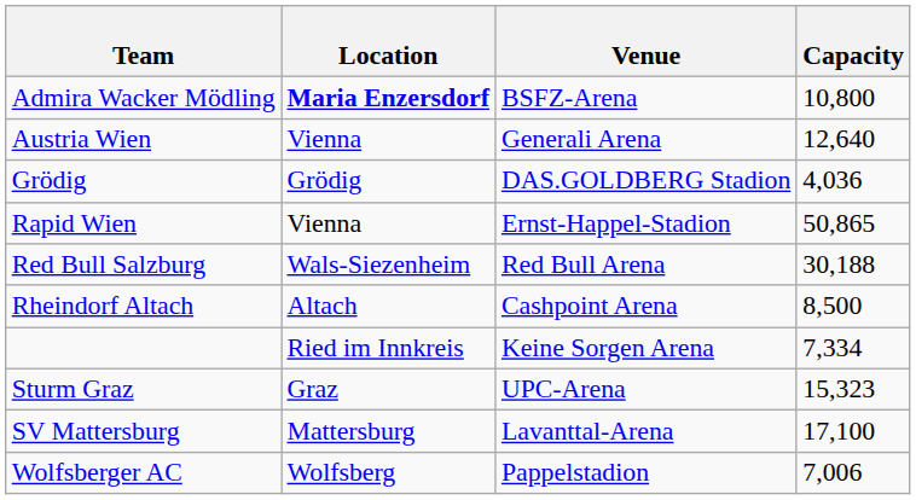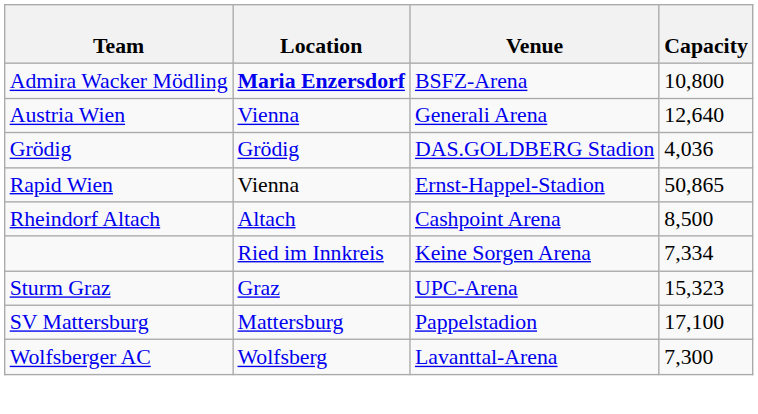- row: Red Bull Salzburg | Wals-Siezenheim | Red Bull Arena | 30,188
SV Mattersburg | Venue: Lavanttal-Arena -> Pappelstadion
Wolfsberger AC | Venue: Pappelstadion -> Lavanttal-Arena
Wolfsberger AC | Capacity: 7,006 -> 7,300
